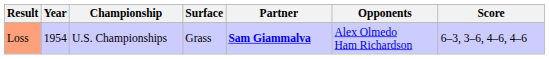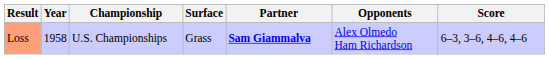Loss | Year: 1954 -> 1958
